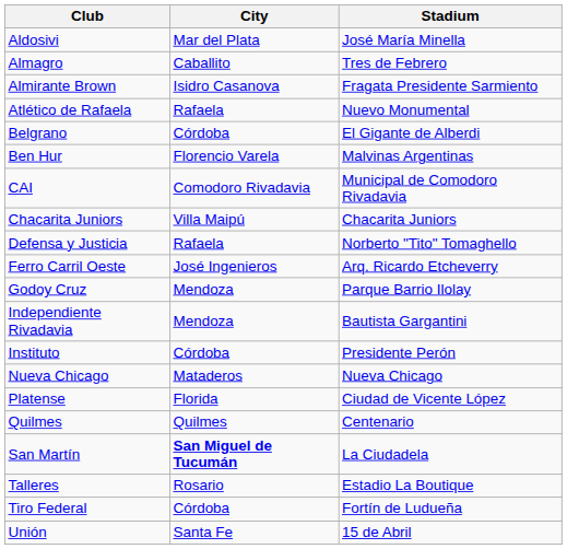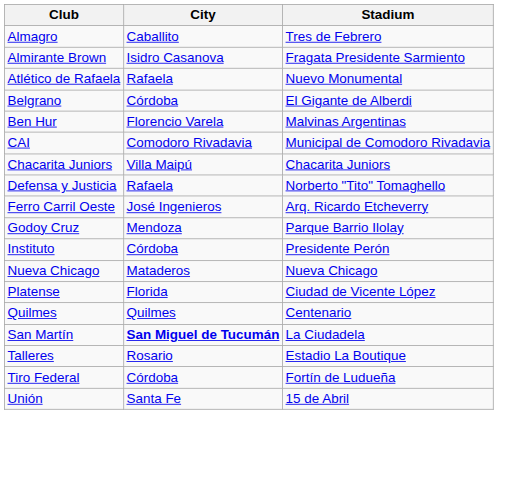- row: Aldosivi | Mar del Plata | José María Minella
- row: Independiente Rivadavia | Mendoza | Bautista Gargantini
